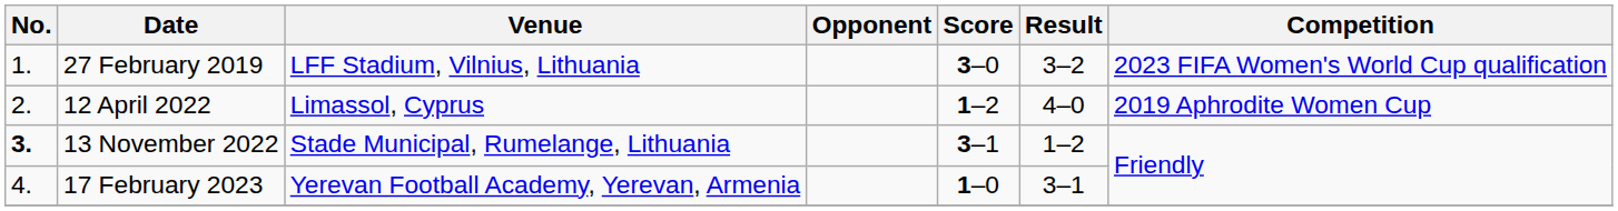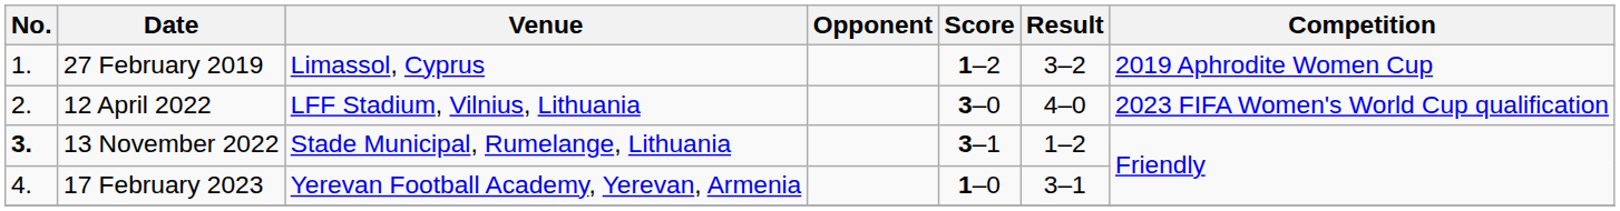27 February 2019 | Venue: LFF Stadium, Vilnius, Lithuania -> Limassol, Cyprus
27 February 2019 | Score: 3–0 -> 1–2
27 February 2019 | Competition: 2023 FIFA Women's World Cup qualification -> 2019 Aphrodite Women Cup
12 April 2022 | Venue: Limassol, Cyprus -> LFF Stadium, Vilnius, Lithuania
12 April 2022 | Score: 1–2 -> 3–0
12 April 2022 | Competition: 2019 Aphrodite Women Cup -> 2023 FIFA Women's World Cup qualification
